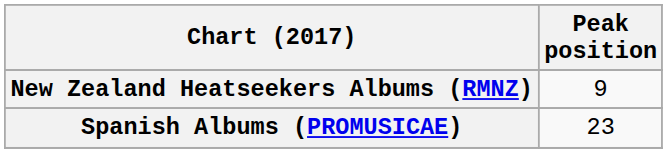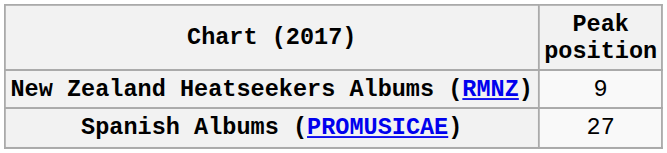Spanish Albums (PROMUSICAE) | Peak position: 23 -> 27
